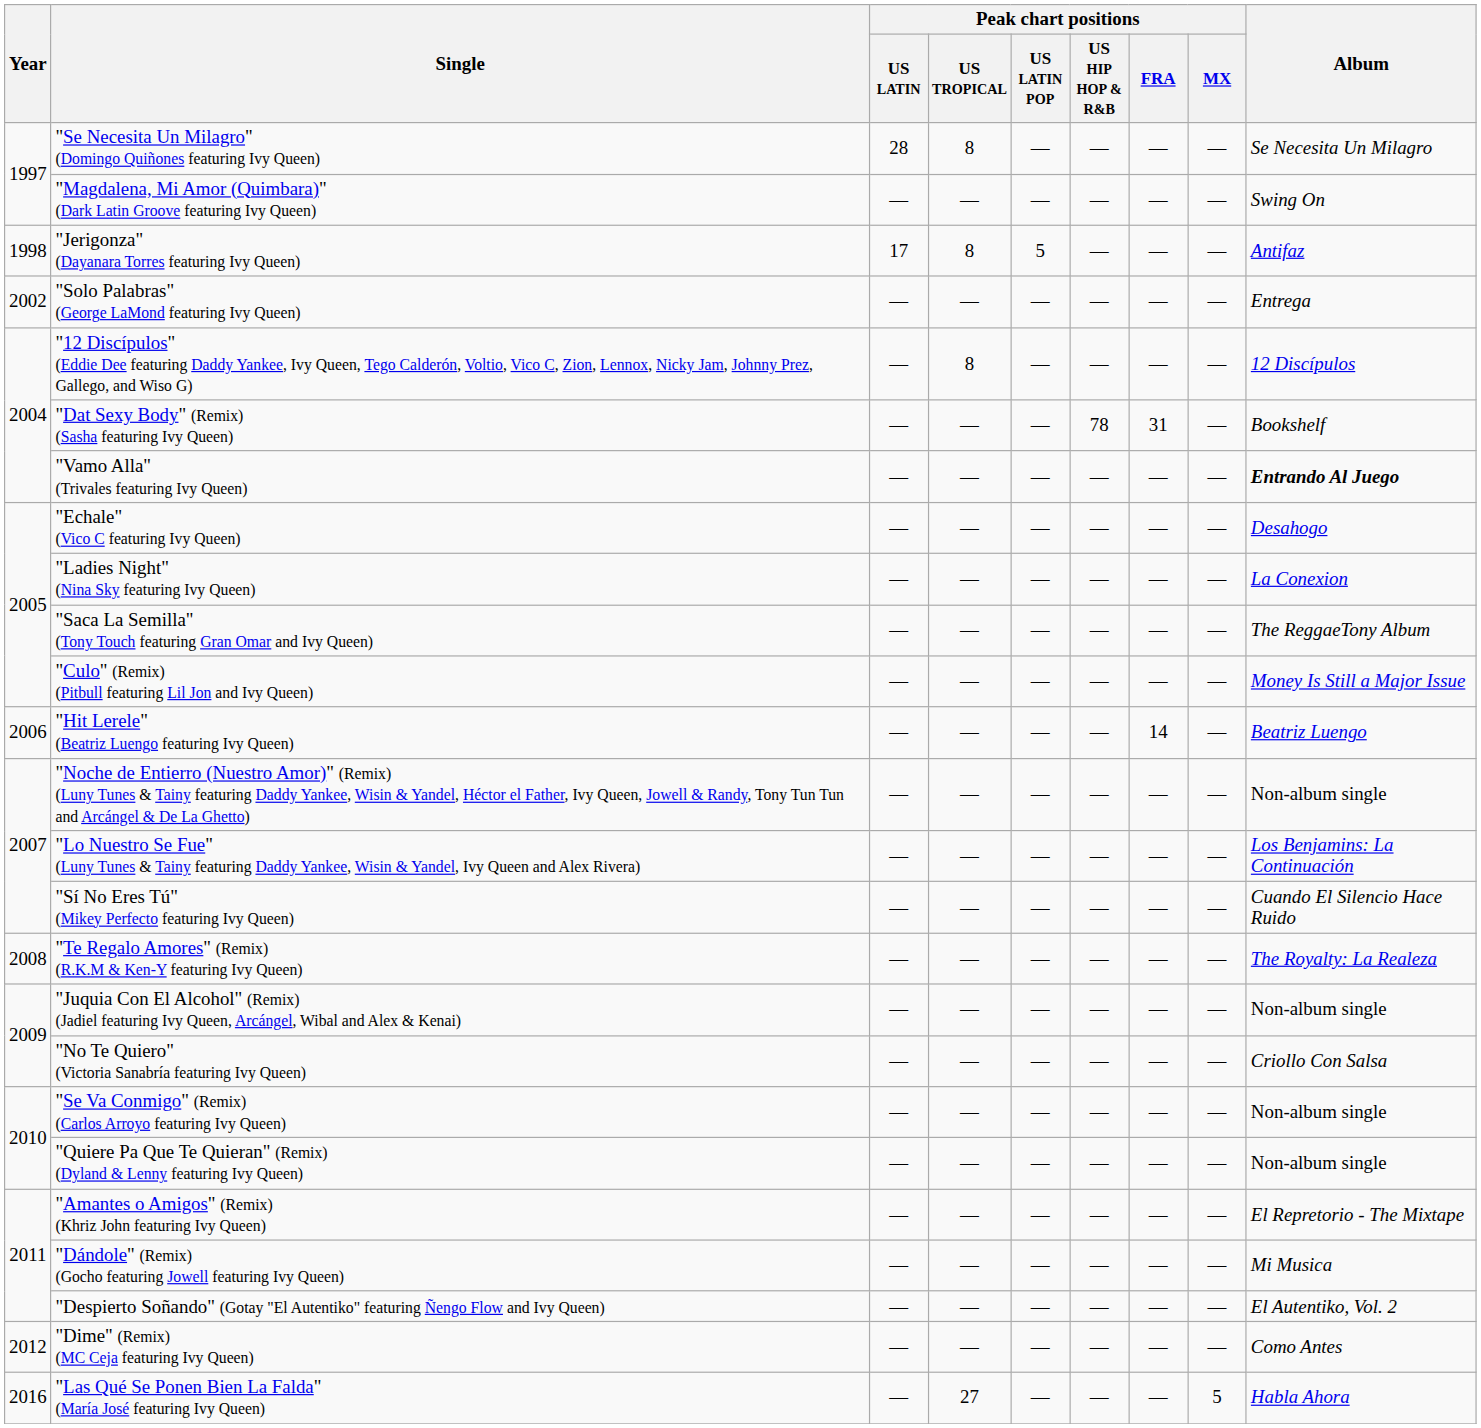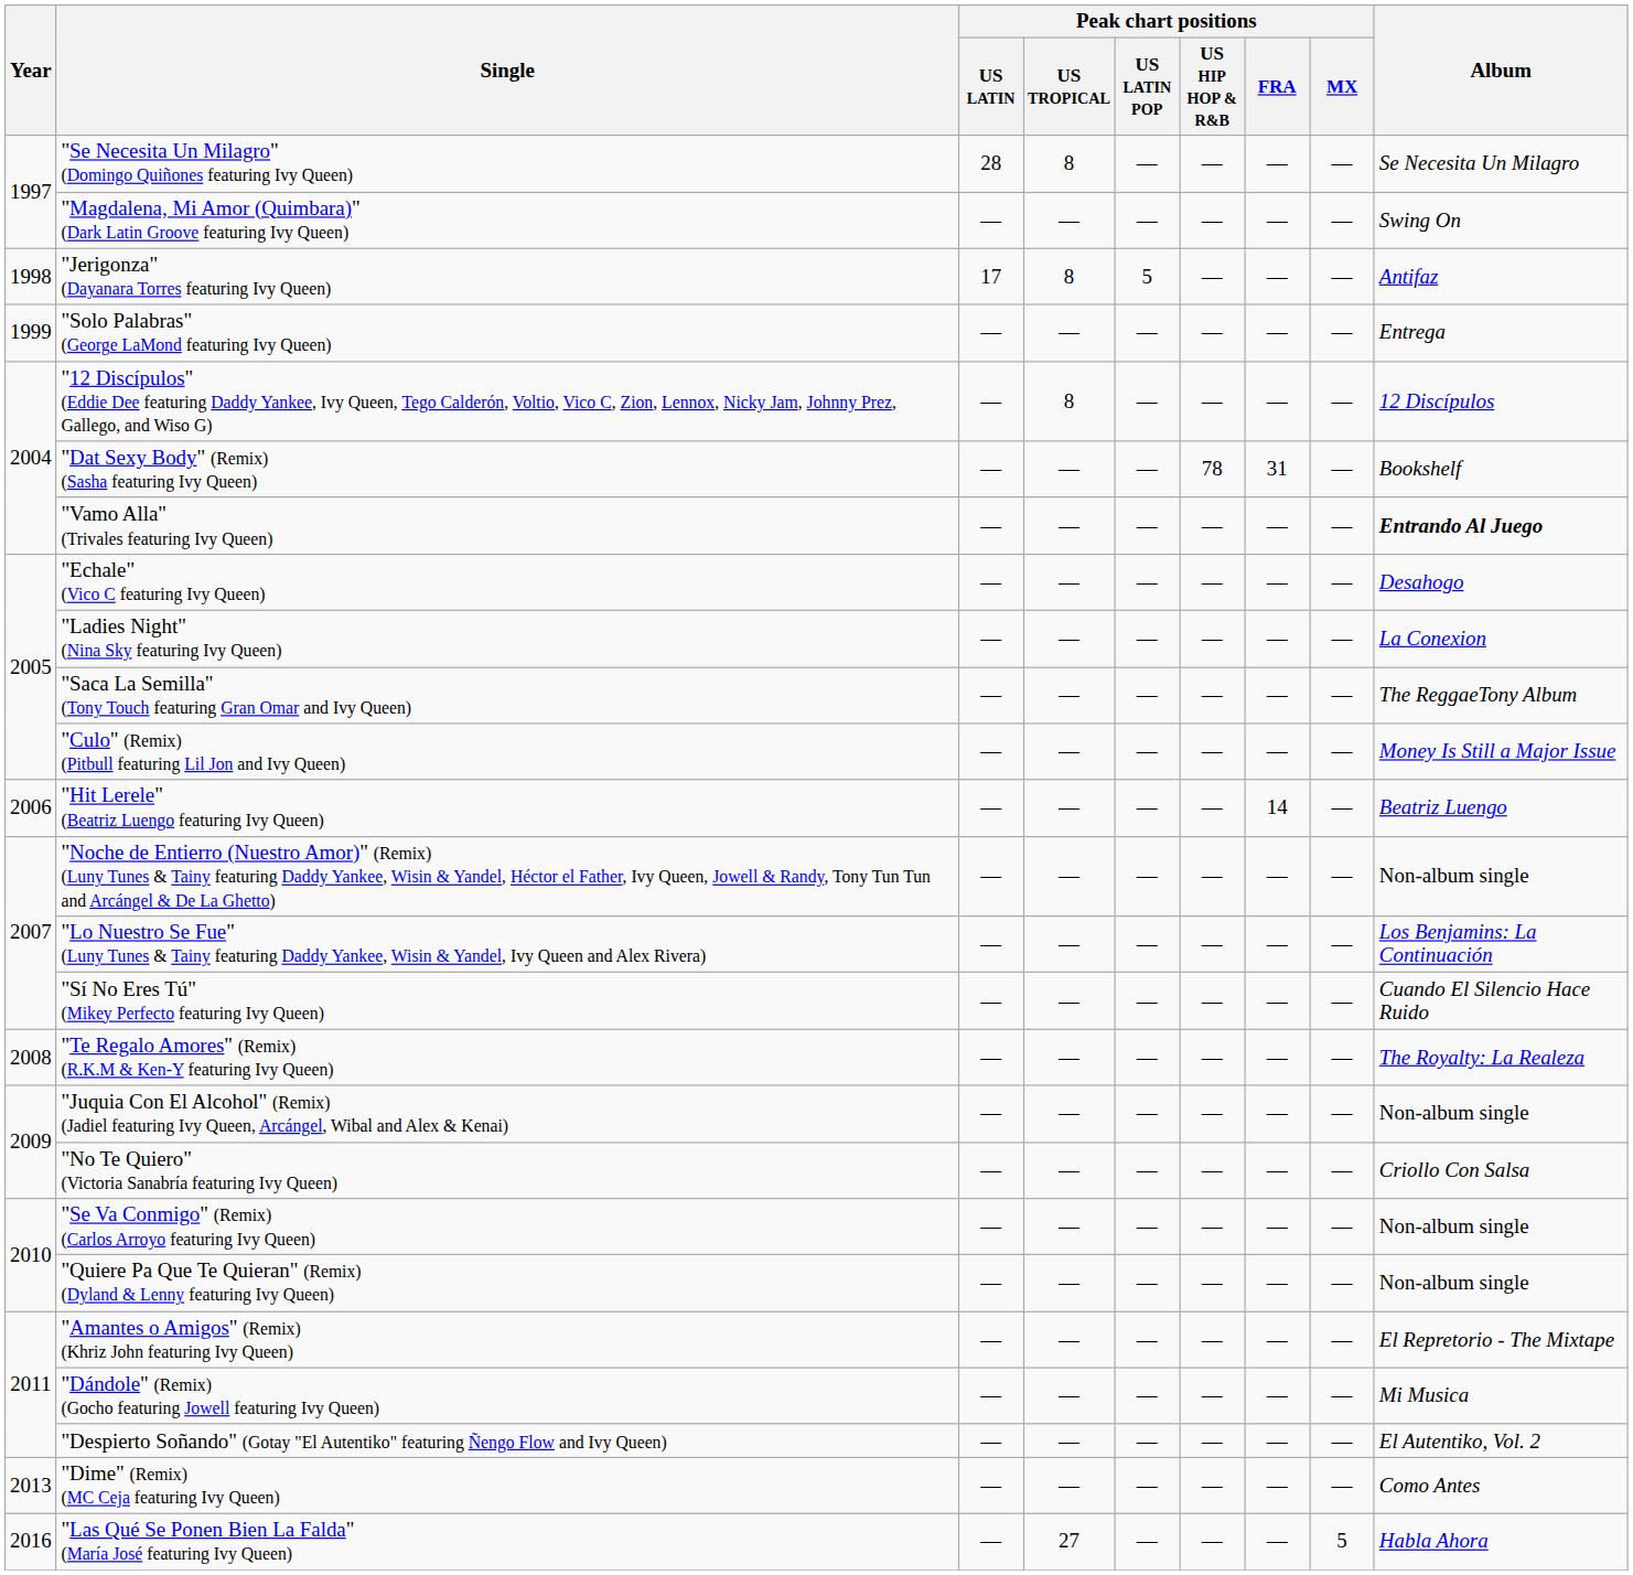"Solo Palabras" (George LaMond featuring Ivy Queen) | Year: 2002 -> 1999
"Dime" (Remix) (MC Ceja featuring Ivy Queen) | Year: 2012 -> 2013
